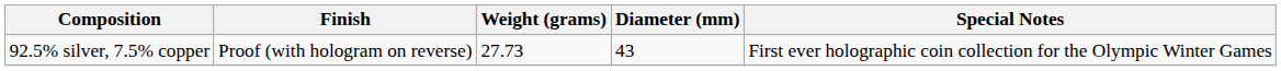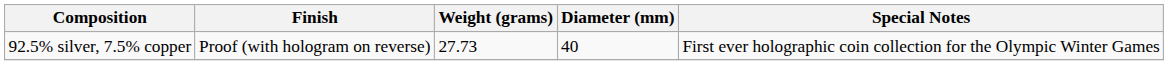92.5% silver, 7.5% copper | Diameter (mm): 43 -> 40
